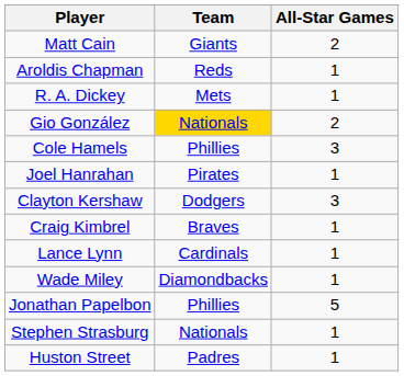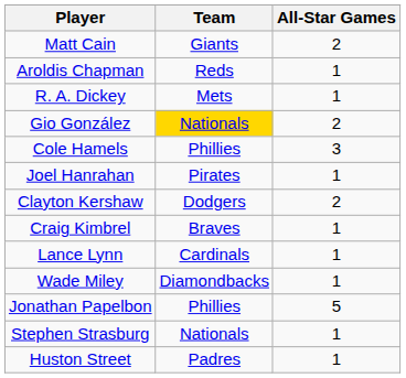Clayton Kershaw | All-Star Games: 3 -> 2
